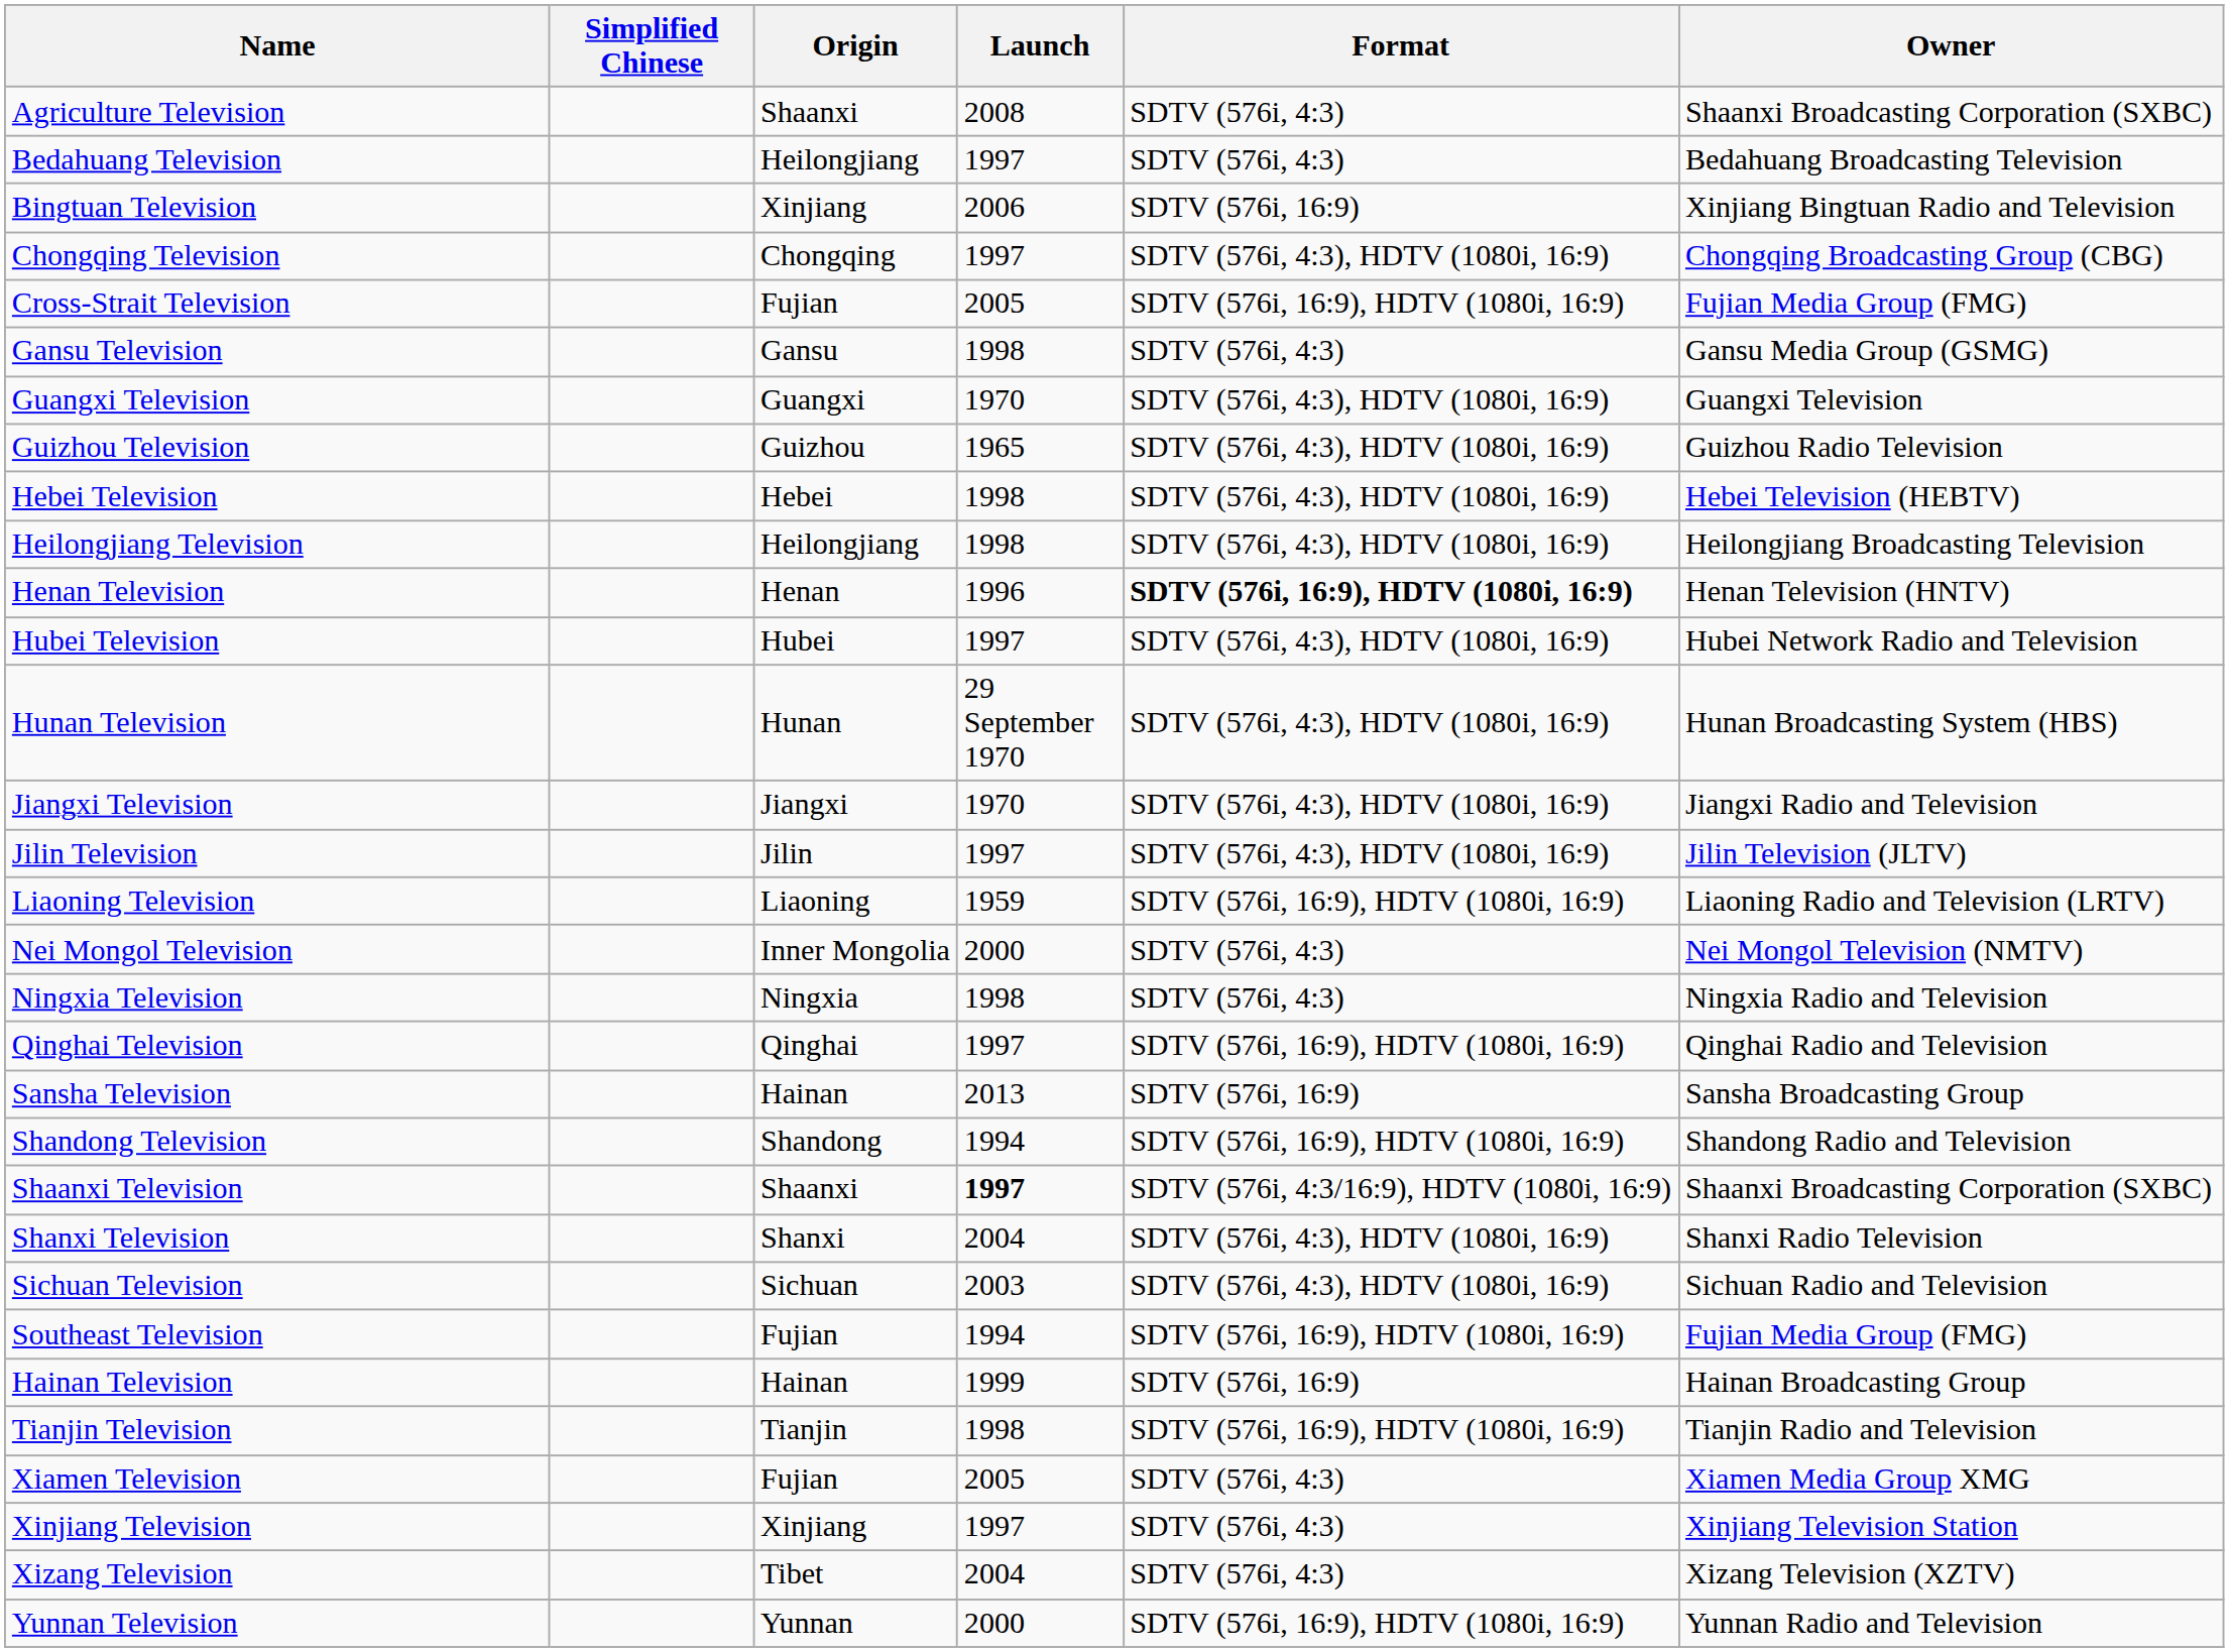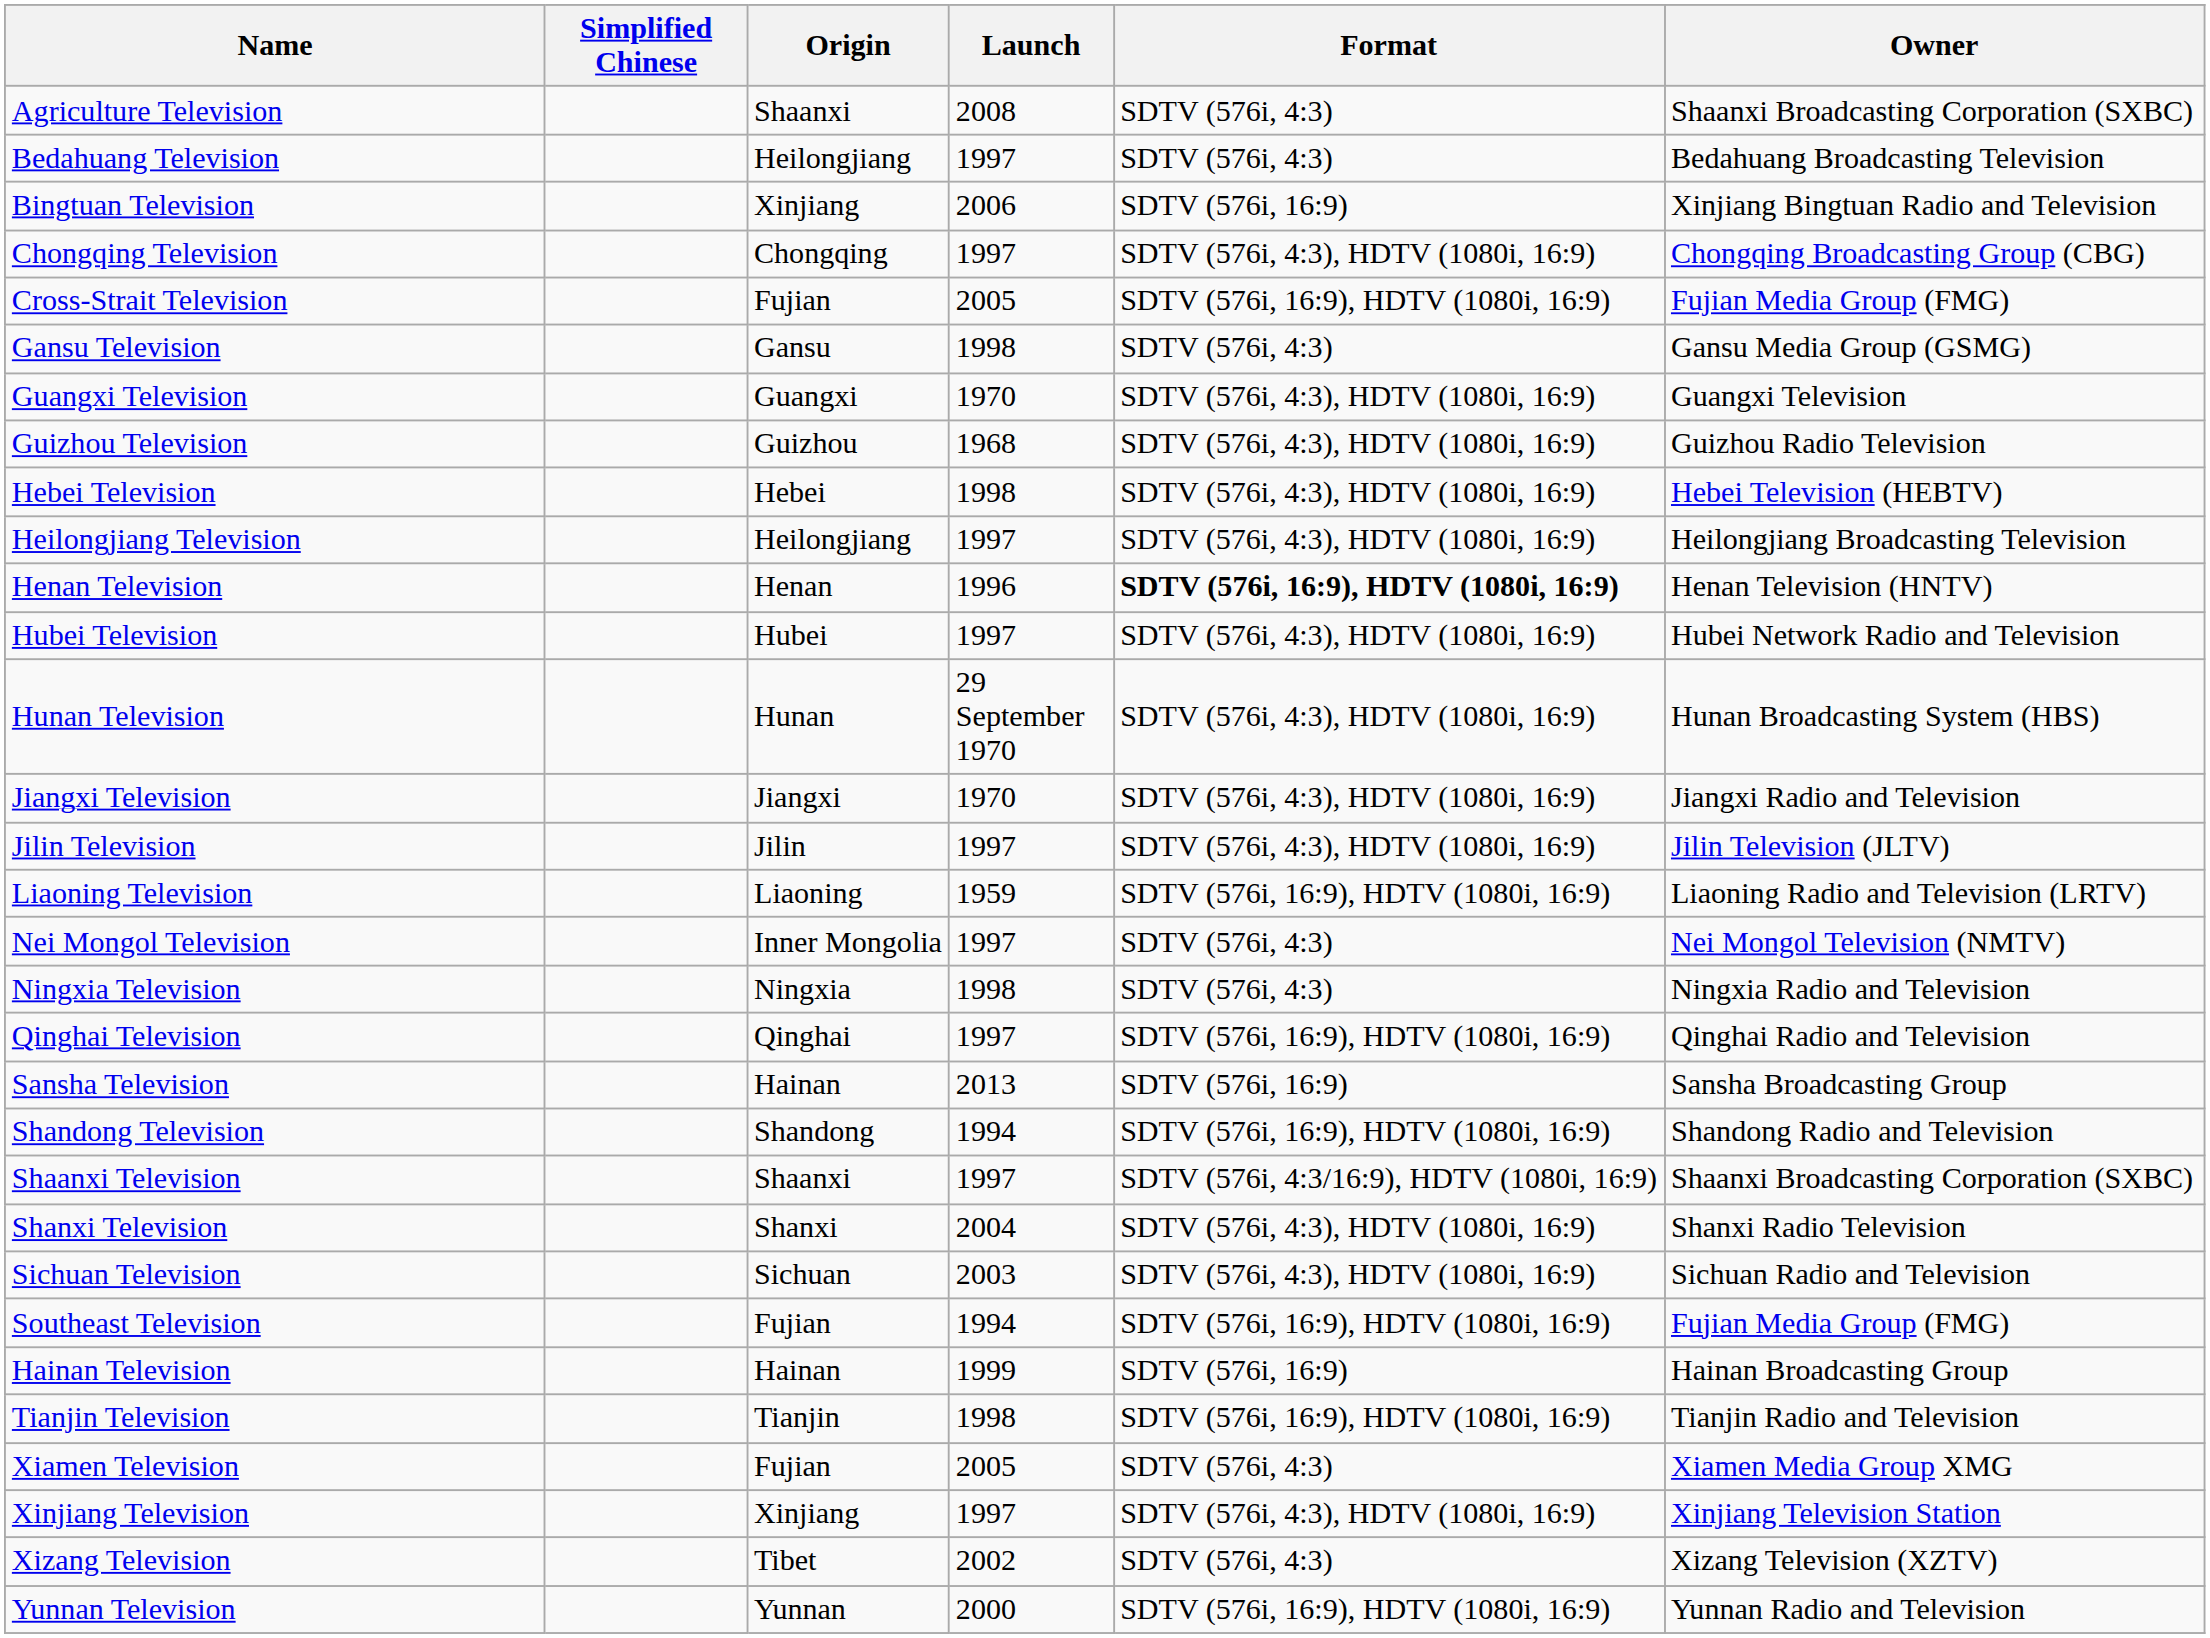Guizhou Television | Launch: 1965 -> 1968
Heilongjiang Television | Launch: 1998 -> 1997
Nei Mongol Television | Launch: 2000 -> 1997
Shaanxi Television | Launch: bold -> normal
Xinjiang Television | Format: SDTV (576i, 4:3) -> SDTV (576i, 4:3), HDTV (1080i, 16:9)
Xizang Television | Launch: 2004 -> 2002
